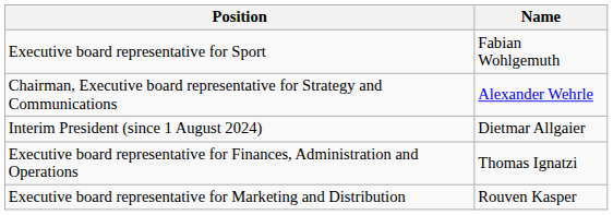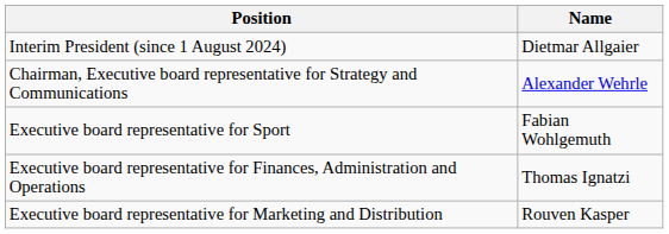rows swapped: Interim President (since 1 August 2024) <-> Executive board representative for Sport
